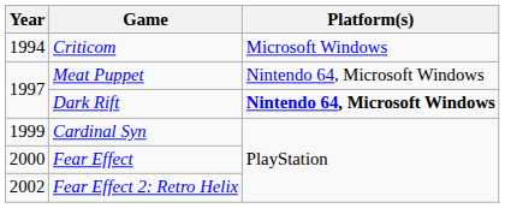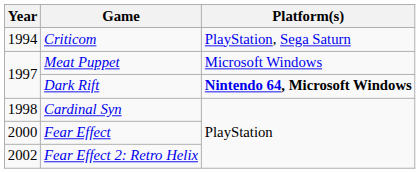Criticom | Platform(s): Microsoft Windows -> PlayStation, Sega Saturn
Meat Puppet | Platform(s): Nintendo 64, Microsoft Windows -> Microsoft Windows
Cardinal Syn | Year: 1999 -> 1998
